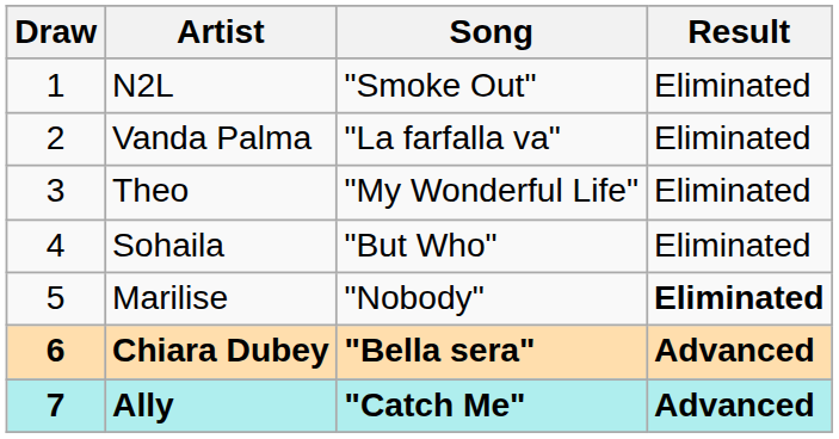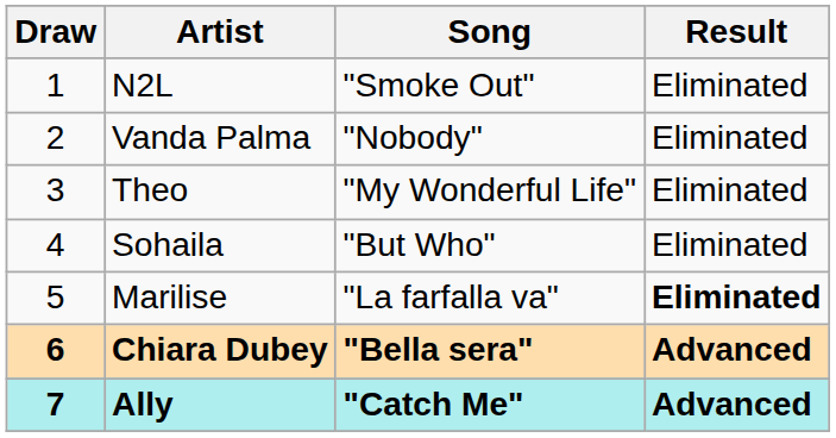Vanda Palma | Song: "La farfalla va" -> "Nobody"
Marilise | Song: "Nobody" -> "La farfalla va"
